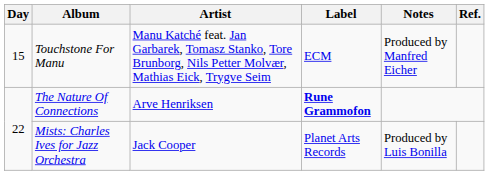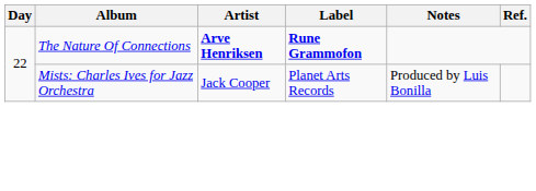- row: 15 | Touchstone For Manu | Manu Katché feat. Jan Garbarek, Tomasz Stanko, Tore Brunborg, Nils Petter Molvær, Mathias Eick, Trygve Seim | ECM | Produced by Manfred Eicher
The Nature Of Connections | Artist: normal -> bold
